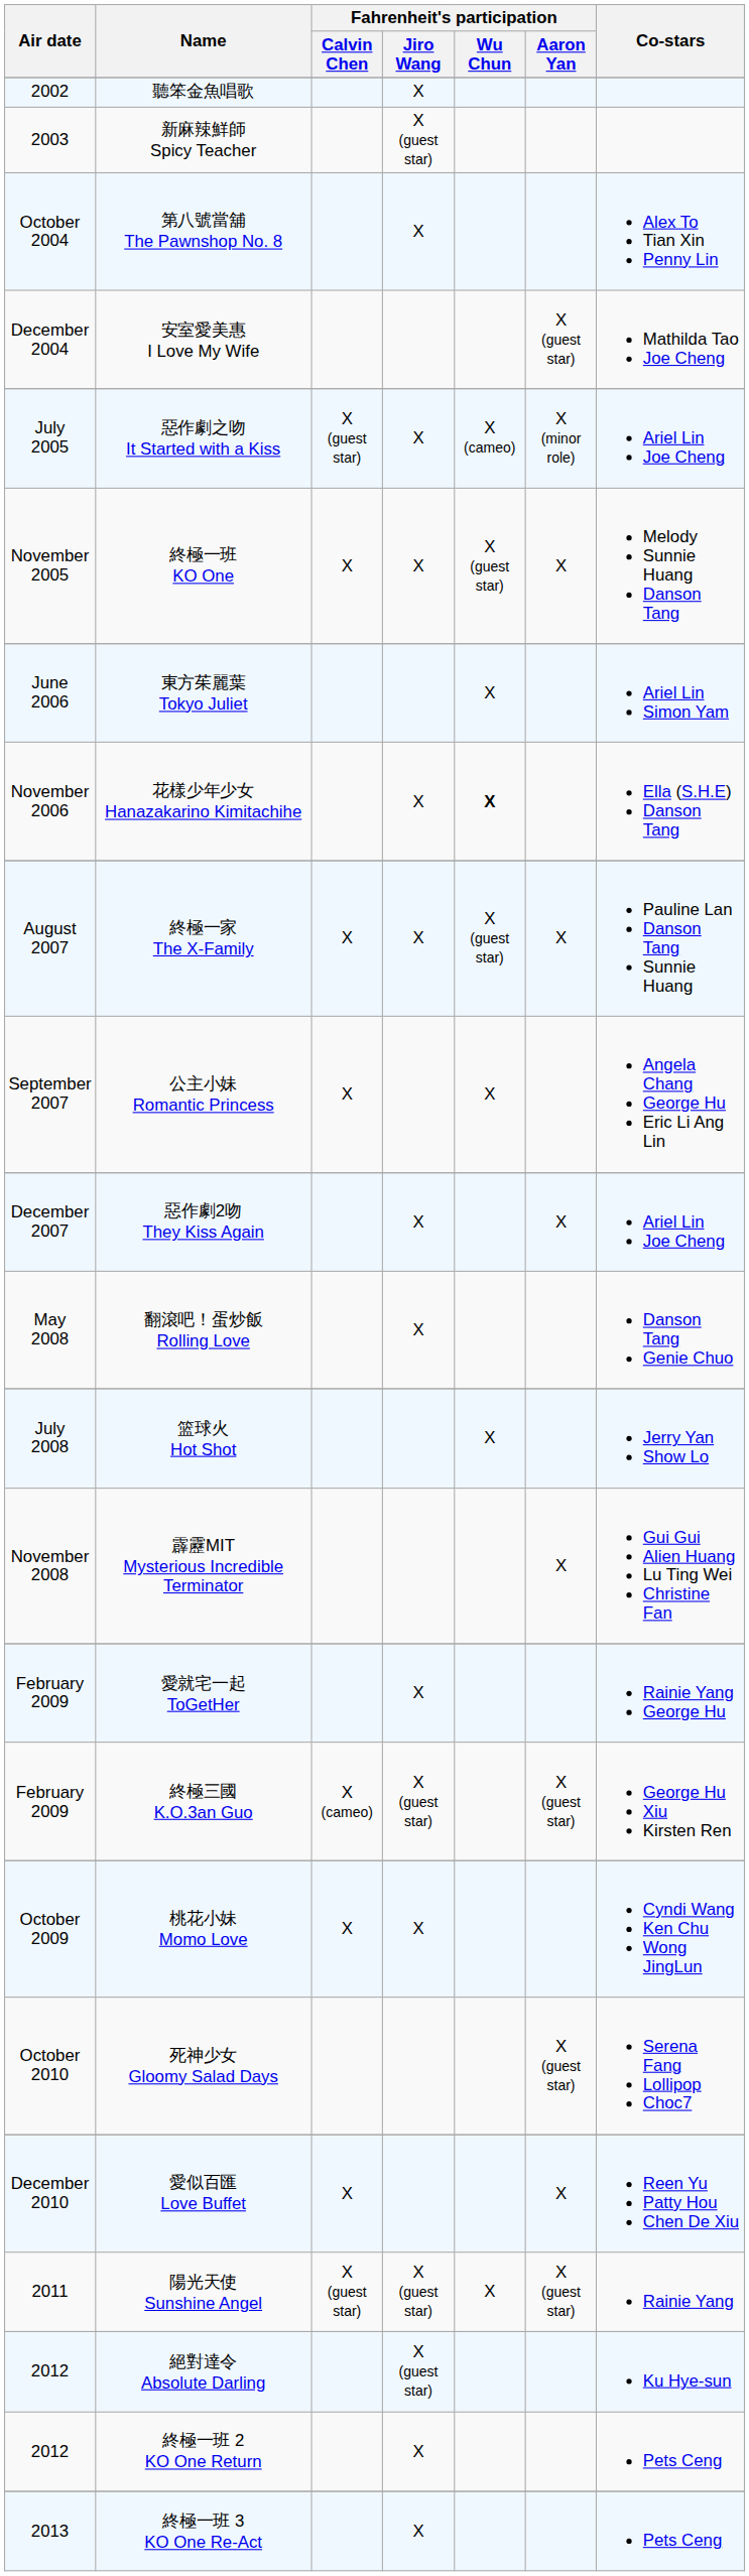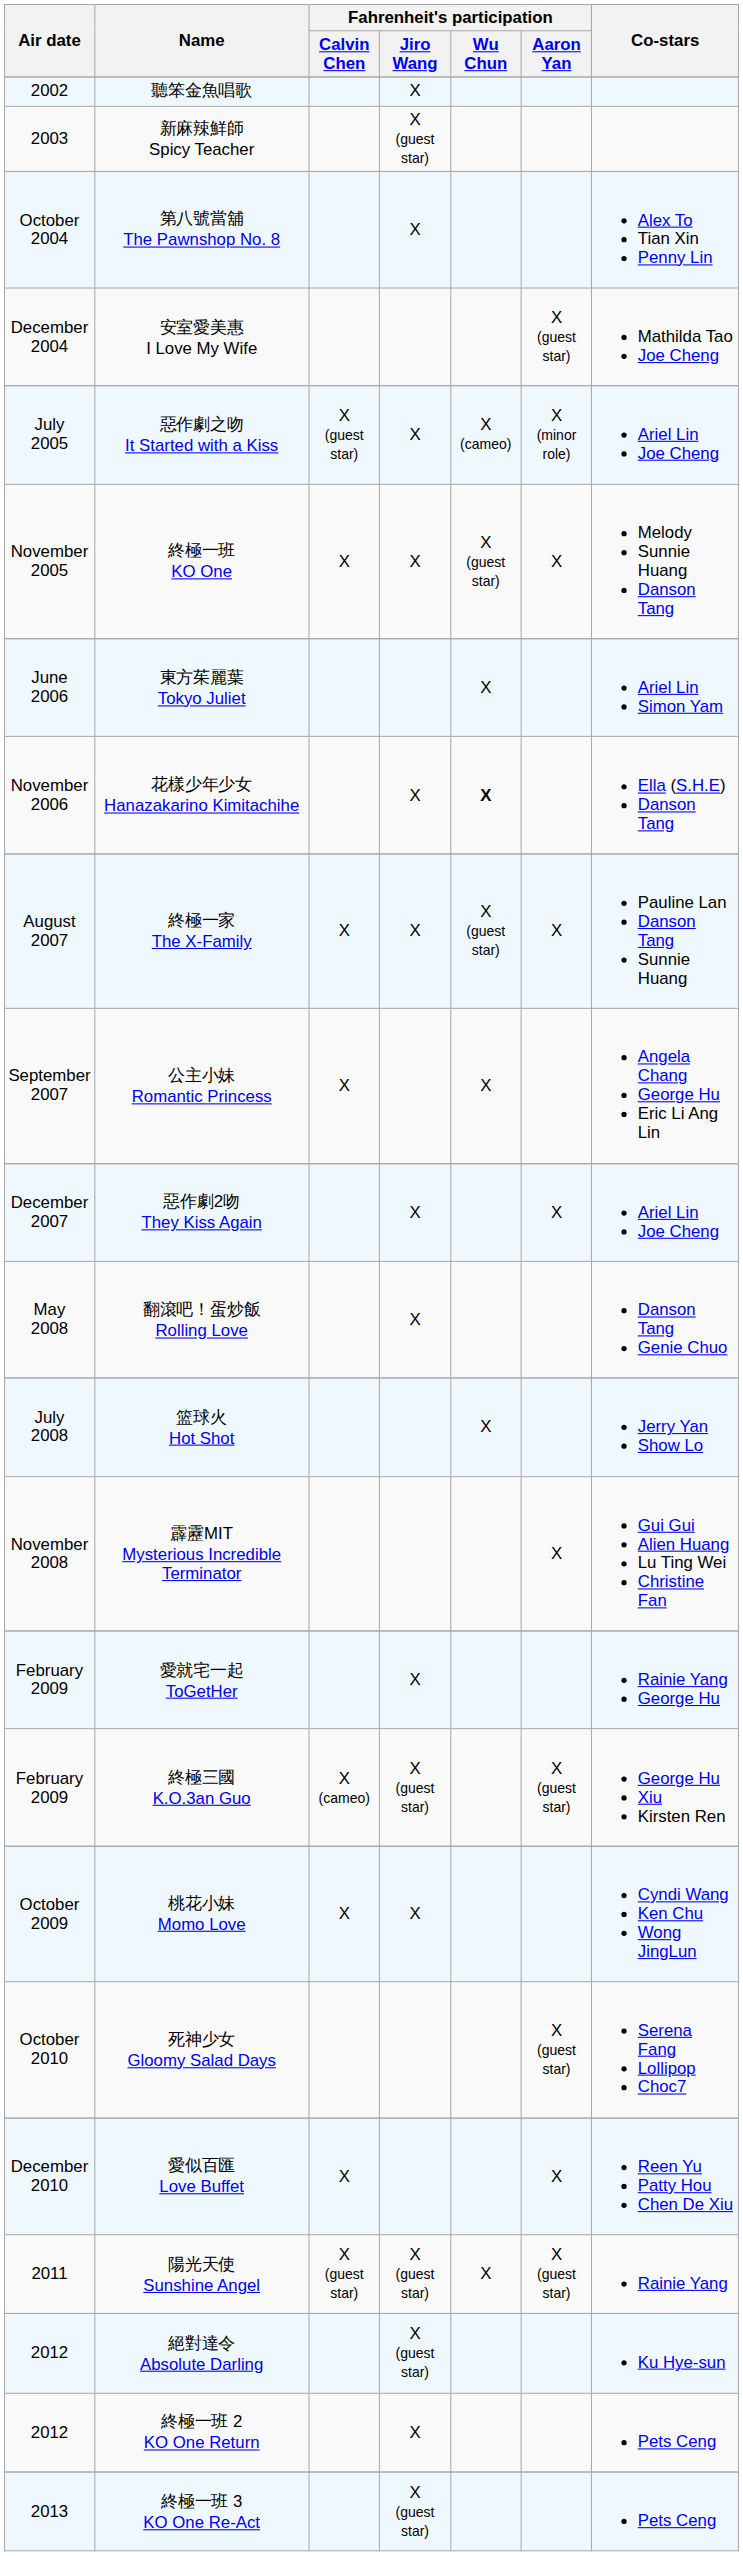終極一班 3 KO One Re-Act | Fahrenheit's participation / Jiro Wang: X -> X (guest star)
